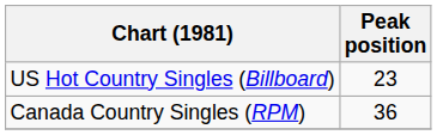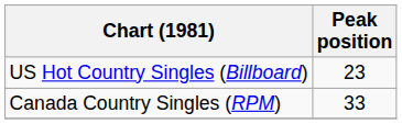Canada Country Singles (RPM) | Peak position: 36 -> 33
